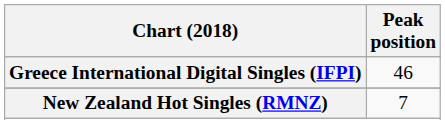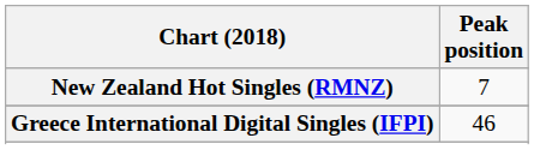rows swapped: Greece International Digital Singles (IFPI) <-> New Zealand Hot Singles (RMNZ)
